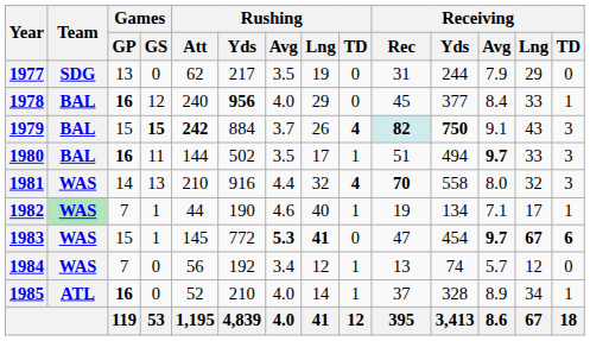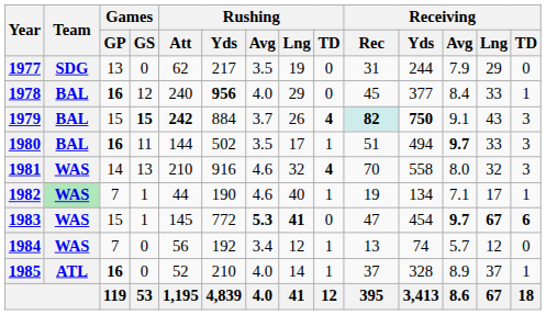1981 | Rushing / Avg: 4.4 -> 4.6
1981 | Receiving / Rec: bold -> normal
1985 | Receiving / Lng: 34 -> 37
